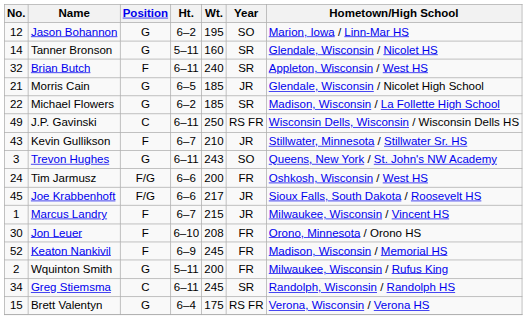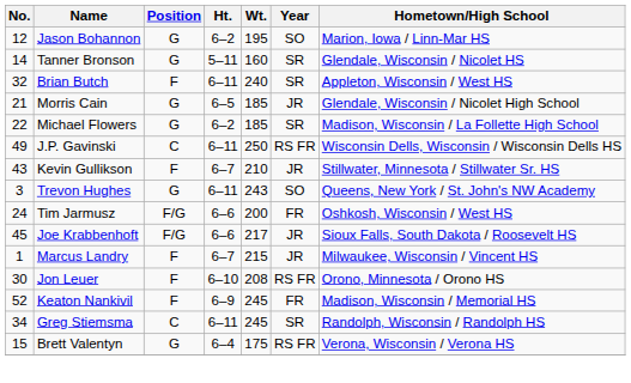Jon Leuer | Year: FR -> RS FR
- row: 2 | Wquinton Smith | G | 5–11 | 200 | FR | Milwaukee, Wisconsin / Rufus King
